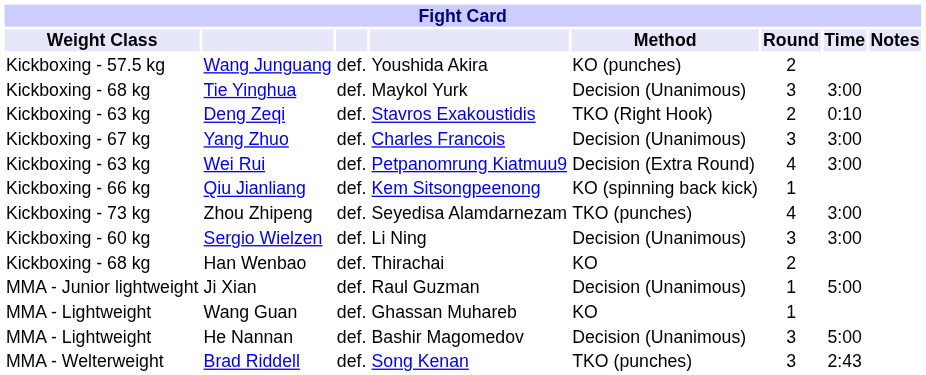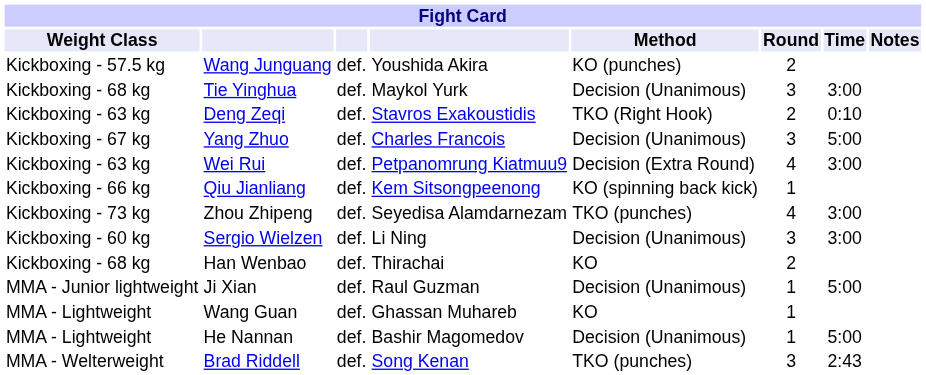Yang Zhuo | Time: 3:00 -> 5:00
He Nannan | Round: 3 -> 1
